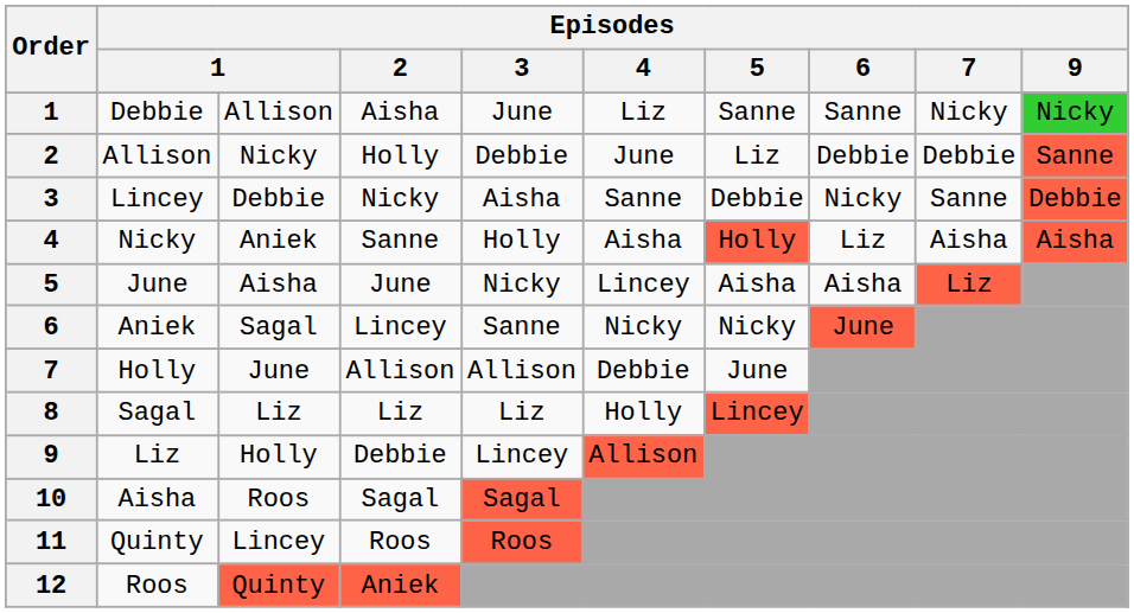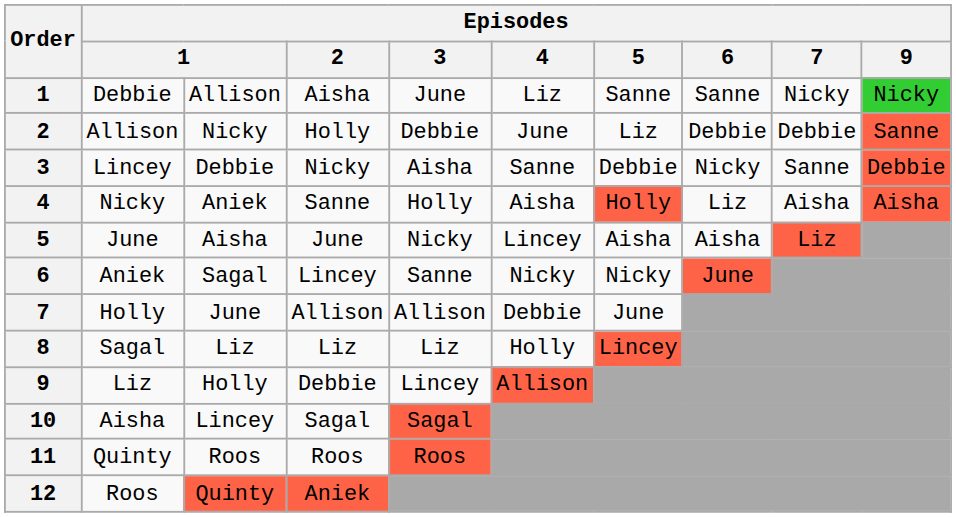10 | column 3: Roos -> Lincey
11 | column 3: Lincey -> Roos
